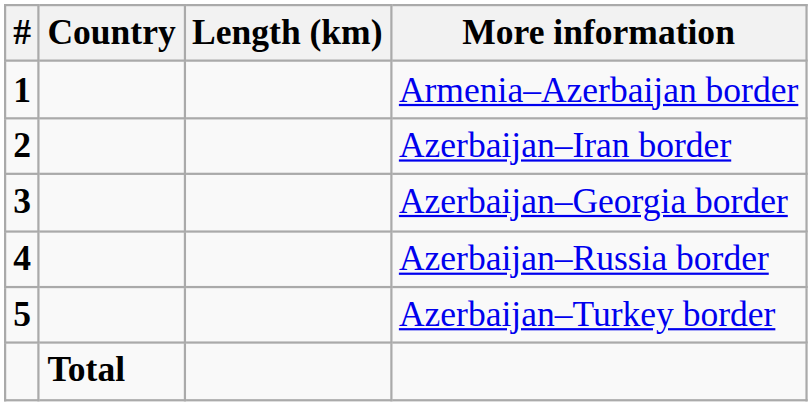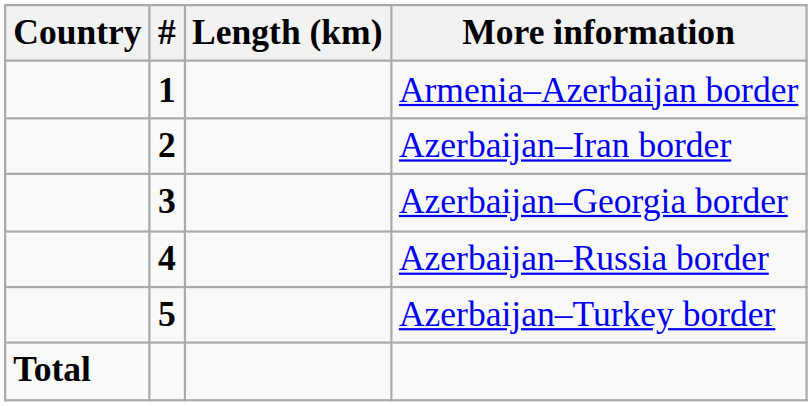columns swapped: # <-> Country
